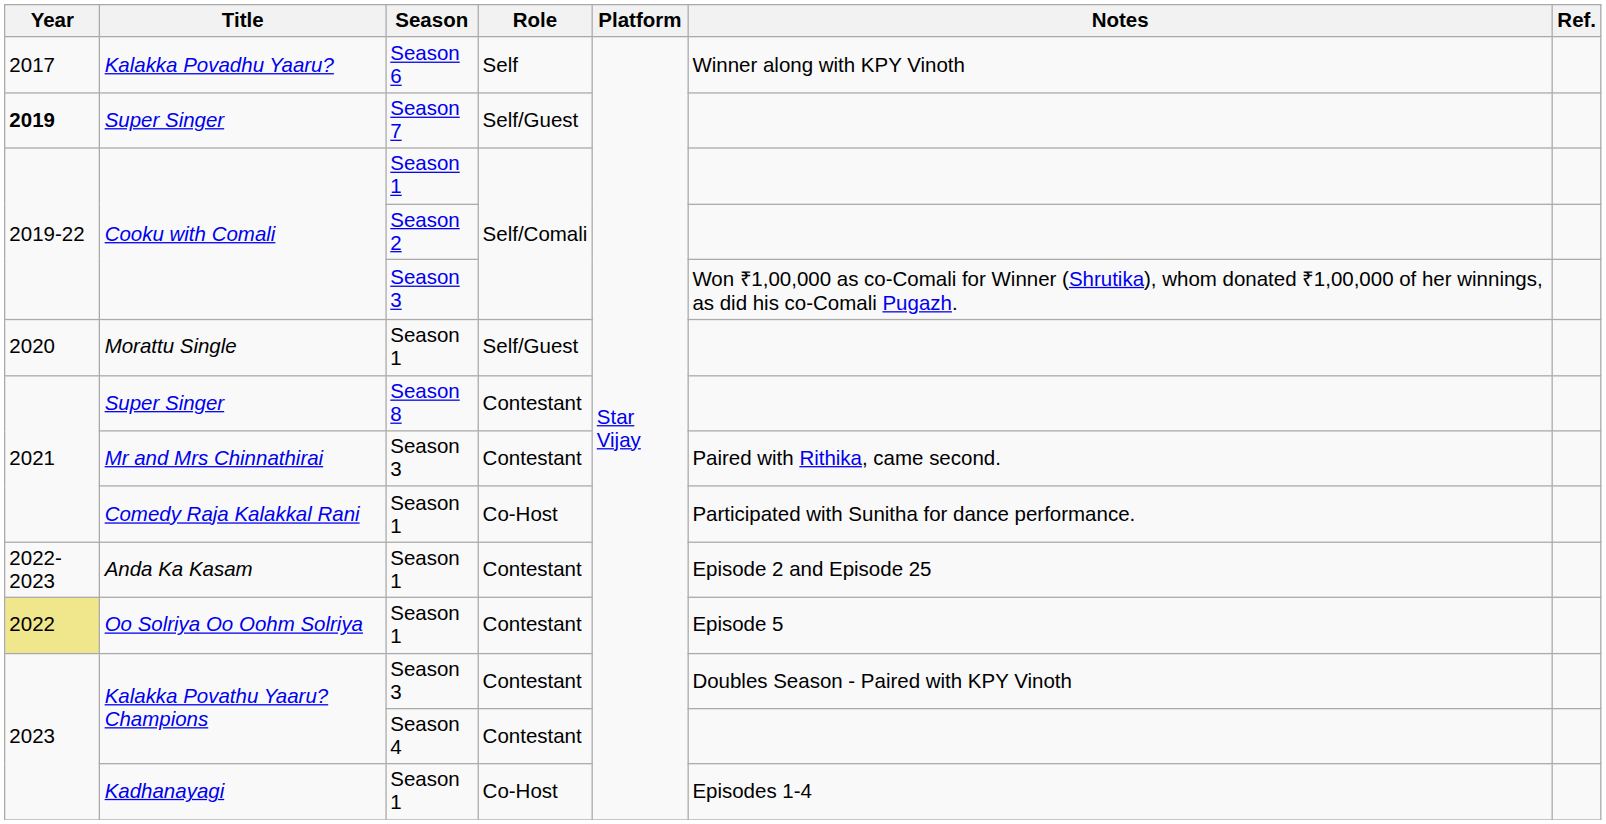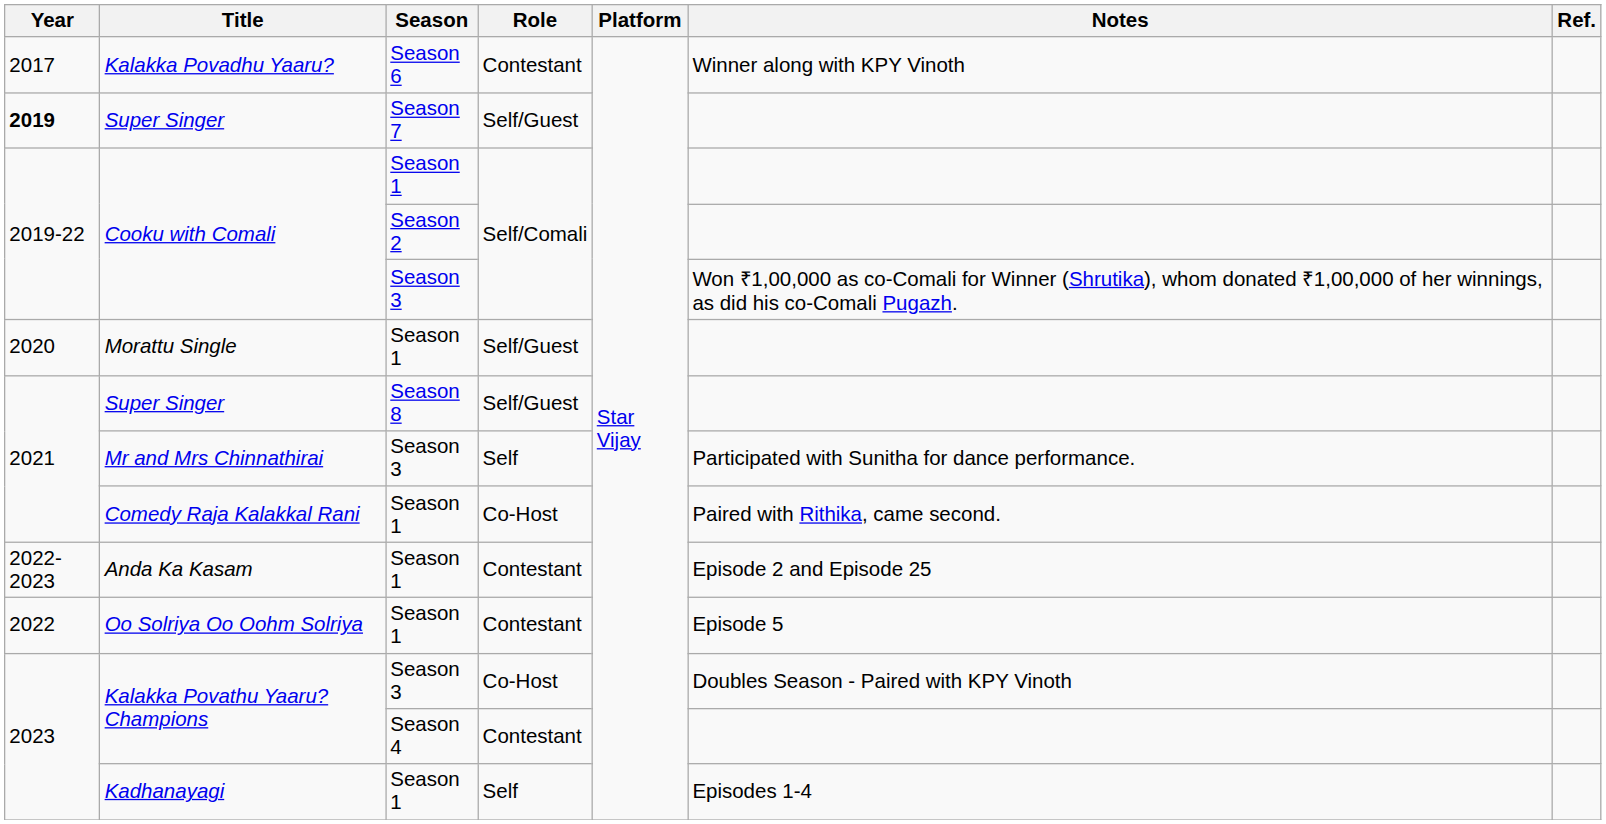Kalakka Povadhu Yaaru? | Role: Self -> Contestant
Super Singer / Season 8 | Role: Contestant -> Self/Guest
Mr and Mrs Chinnathirai | Role: Contestant -> Self
Mr and Mrs Chinnathirai | Notes: Paired with Rithika, came second. -> Participated with Sunitha for dance performance.
Comedy Raja Kalakkal Rani | Notes: Participated with Sunitha for dance performance. -> Paired with Rithika, came second.
Oo Solriya Oo Oohm Solriya | Year: khaki background -> no background
Kalakka Povathu Yaaru? Champions / Season 3 | Role: Contestant -> Co-Host
Kadhanayagi | Role: Co-Host -> Self
